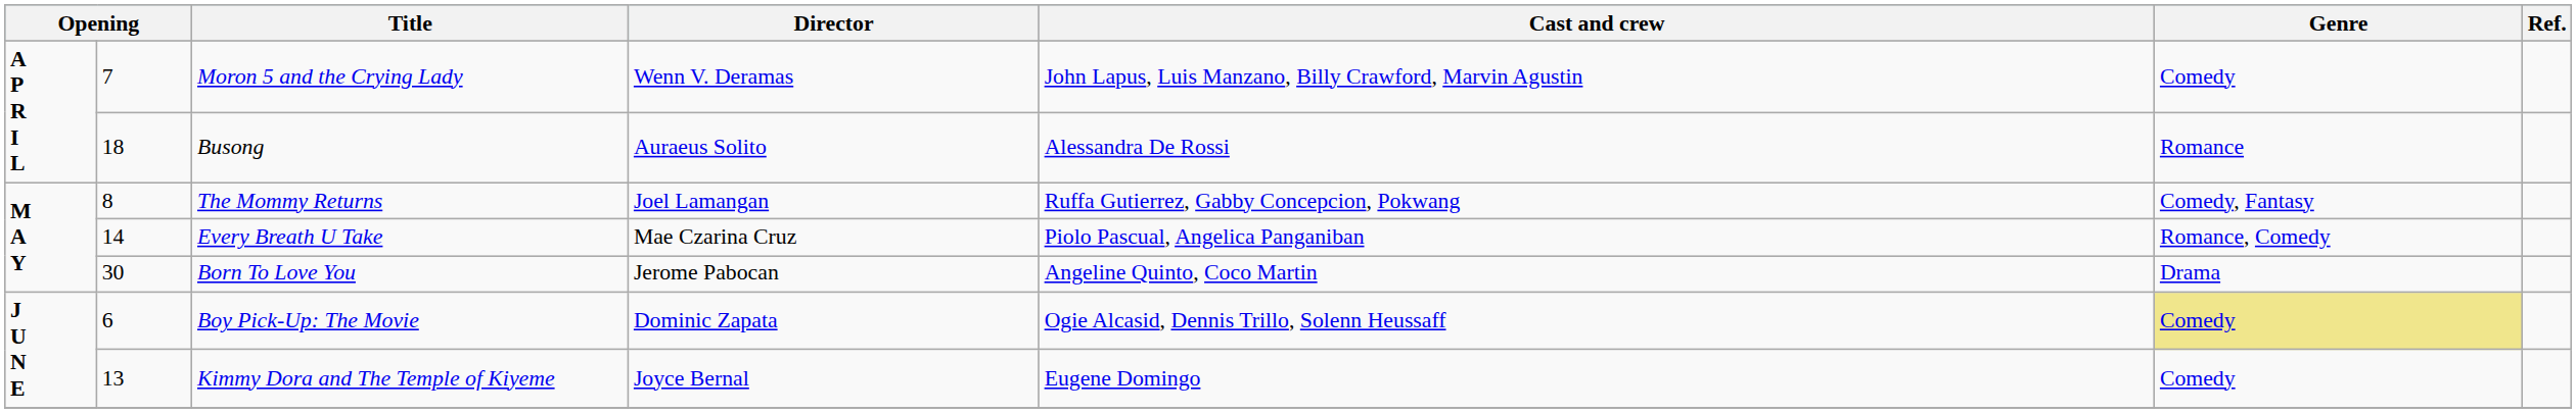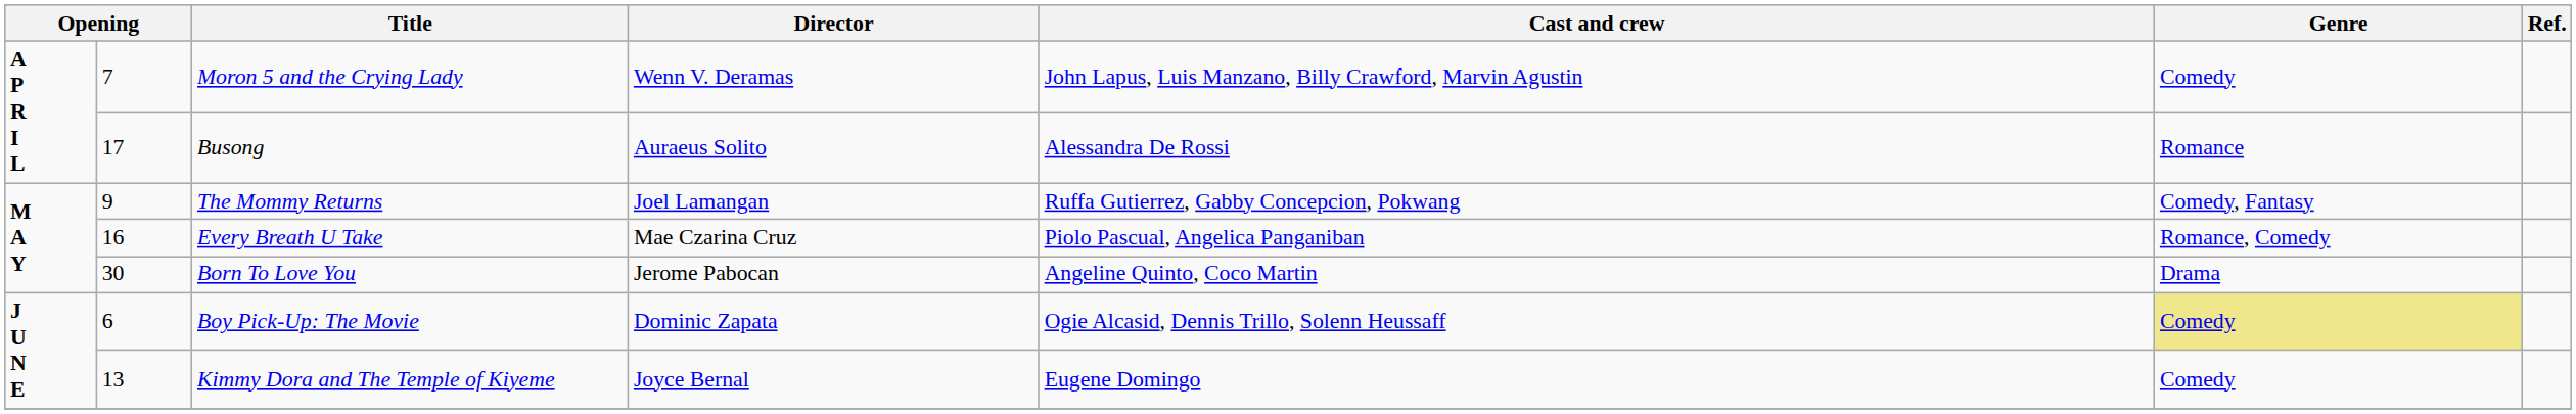Busong | column 2: 18 -> 17
The Mommy Returns | column 2: 8 -> 9
Every Breath U Take | column 2: 14 -> 16
